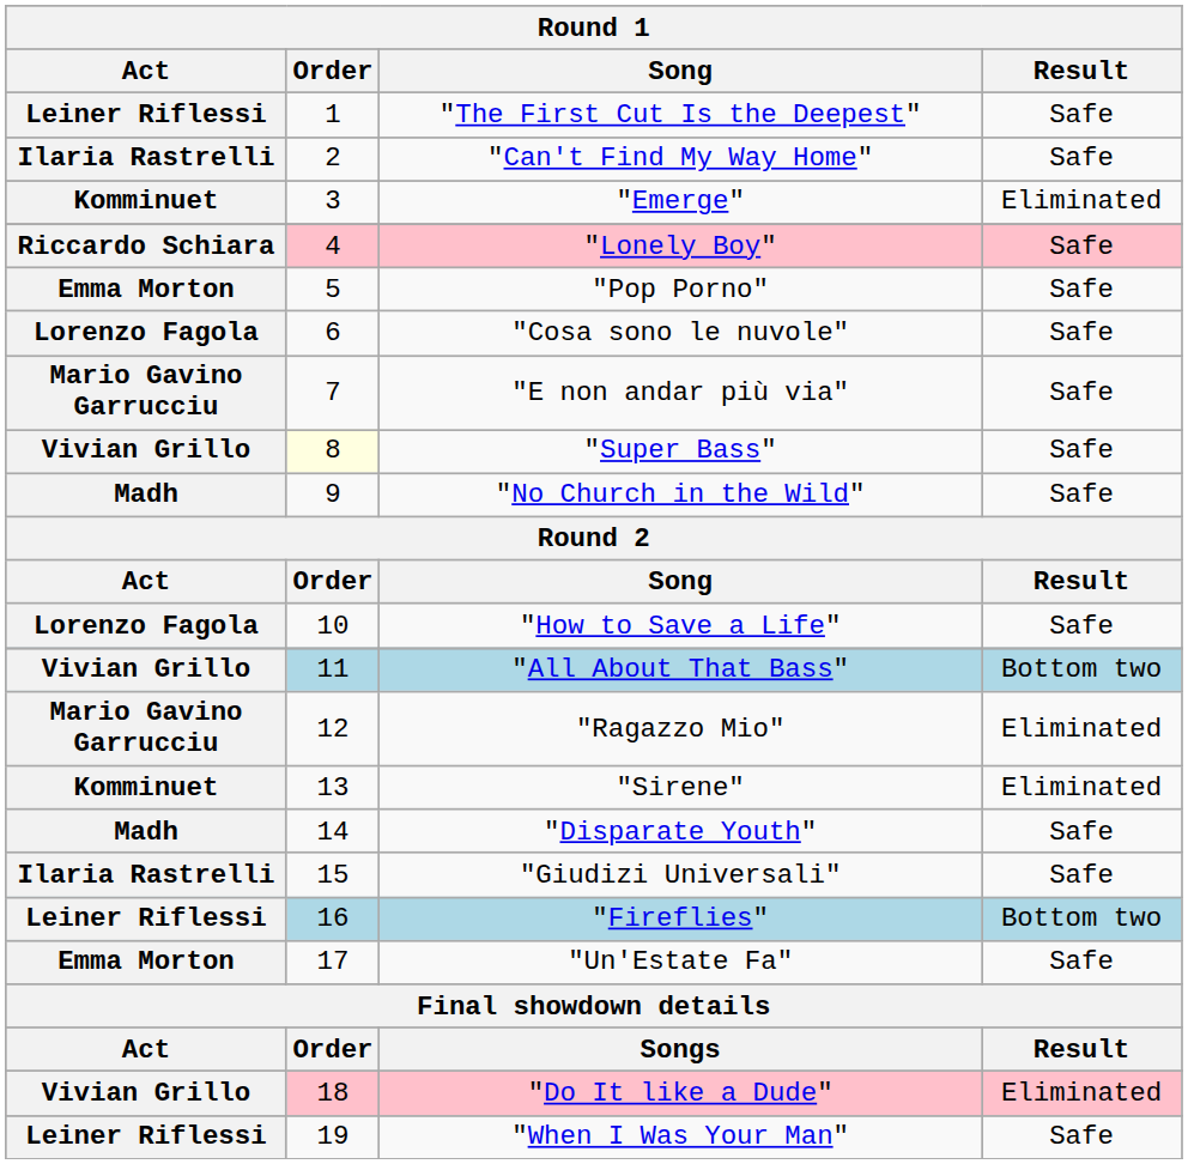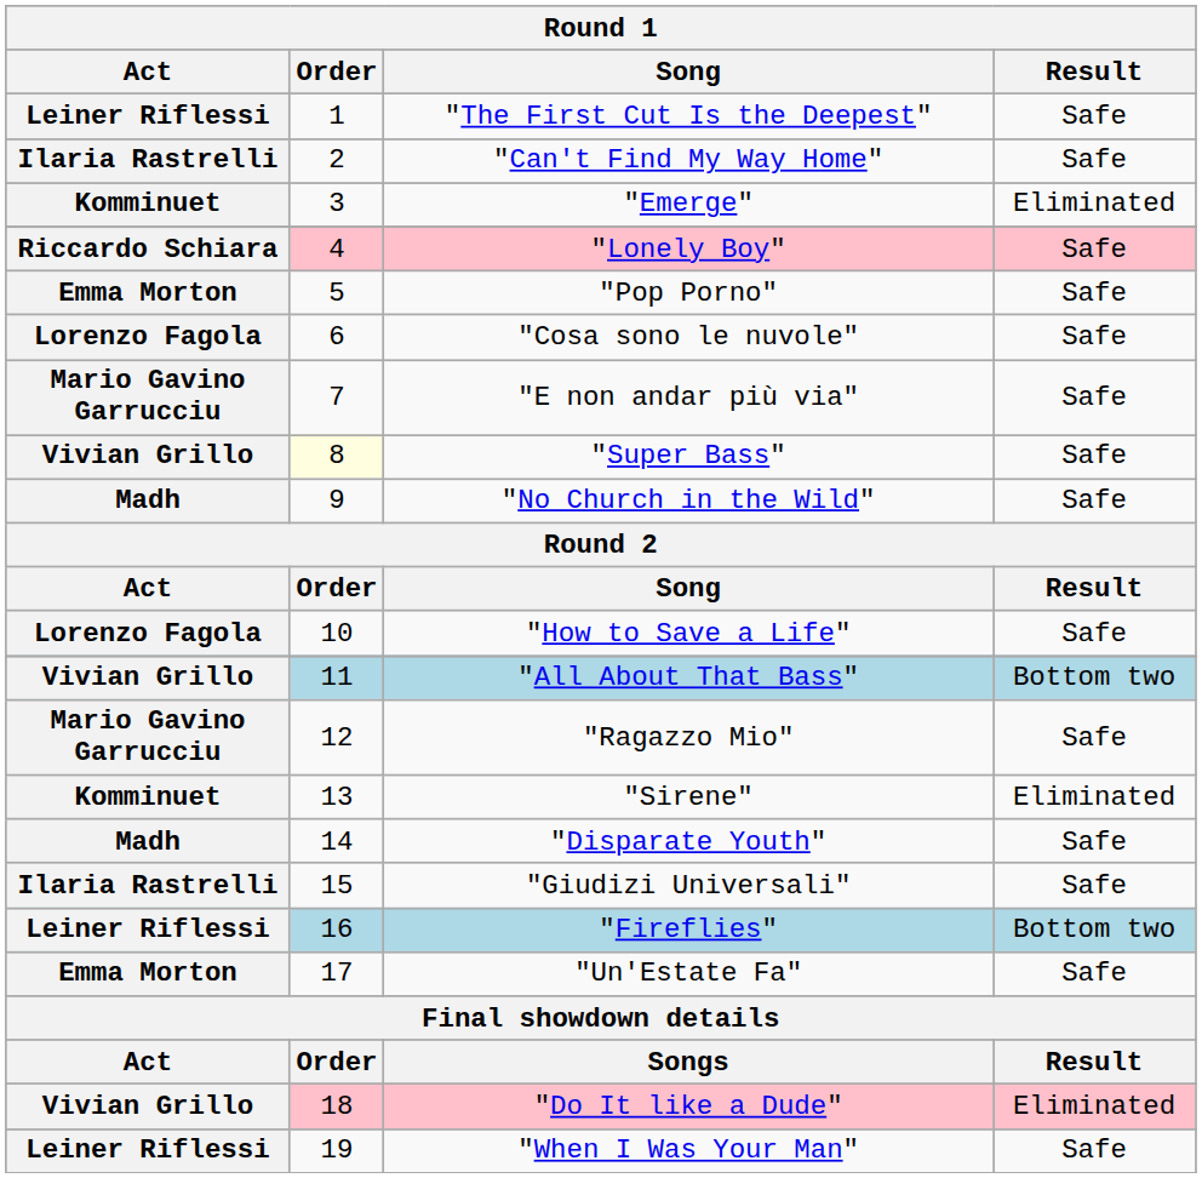"Ragazzo Mio" | Result: Eliminated -> Safe
